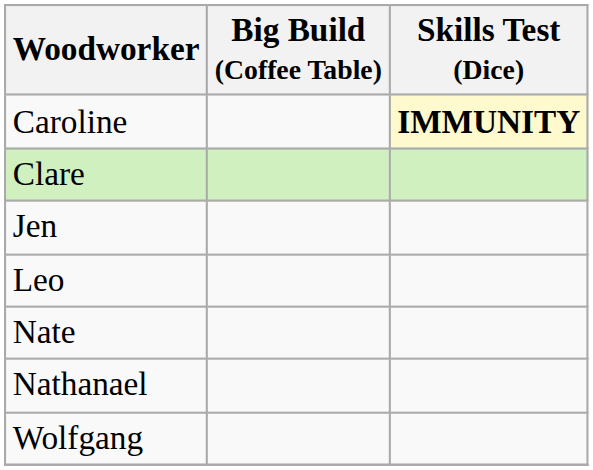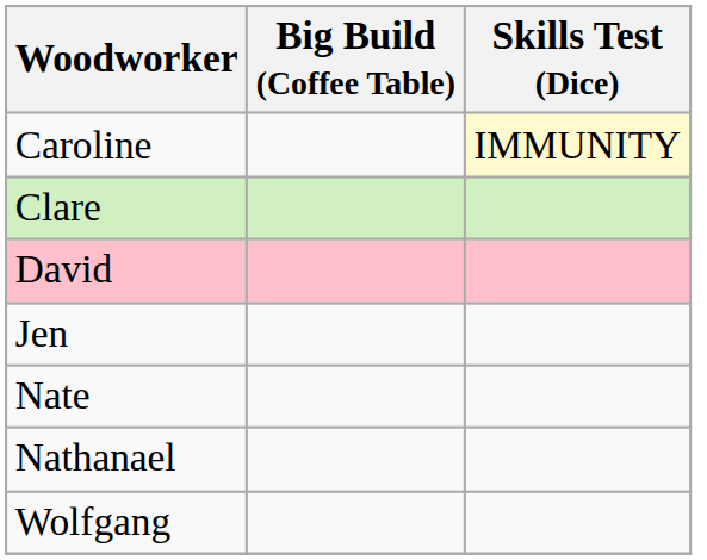Caroline | Skills Test (Dice): bold -> normal
+ row: David
- row: Leo
